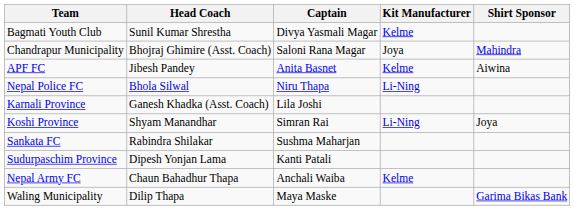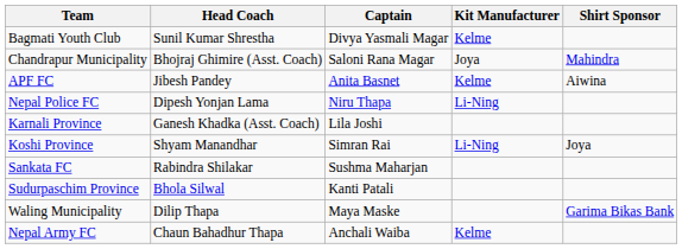Nepal Police FC | Head Coach: Bhola Silwal -> Dipesh Yonjan Lama
Sudurpaschim Province | Head Coach: Dipesh Yonjan Lama -> Bhola Silwal
rows swapped: Nepal Army FC <-> Waling Municipality
